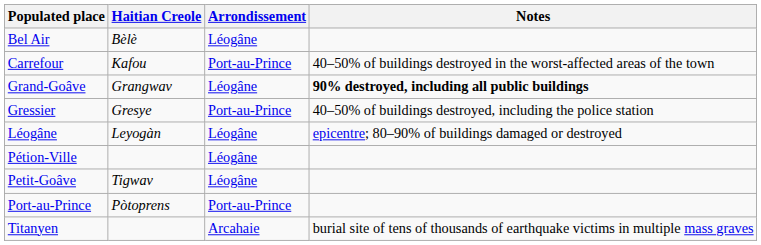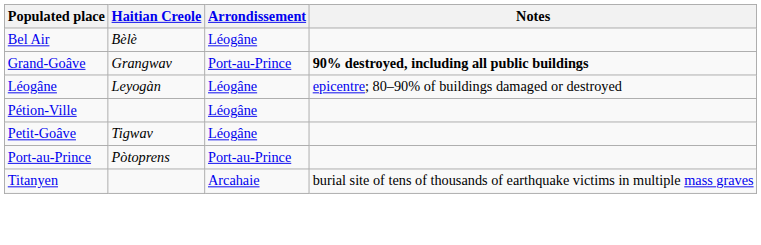- row: Carrefour | Kafou | Port-au-Prince | 40–50% of buildings destroyed in the worst-affected areas of the town
Grand-Goâve | Arrondissement: Léogâne -> Port-au-Prince
- row: Gressier | Gresye | Port-au-Prince | 40–50% of buildings destroyed, including the police station
